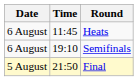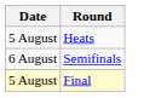- column: Time | 11:45 | 19:10 | 21:50
Heats | Date: 6 August -> 5 August
